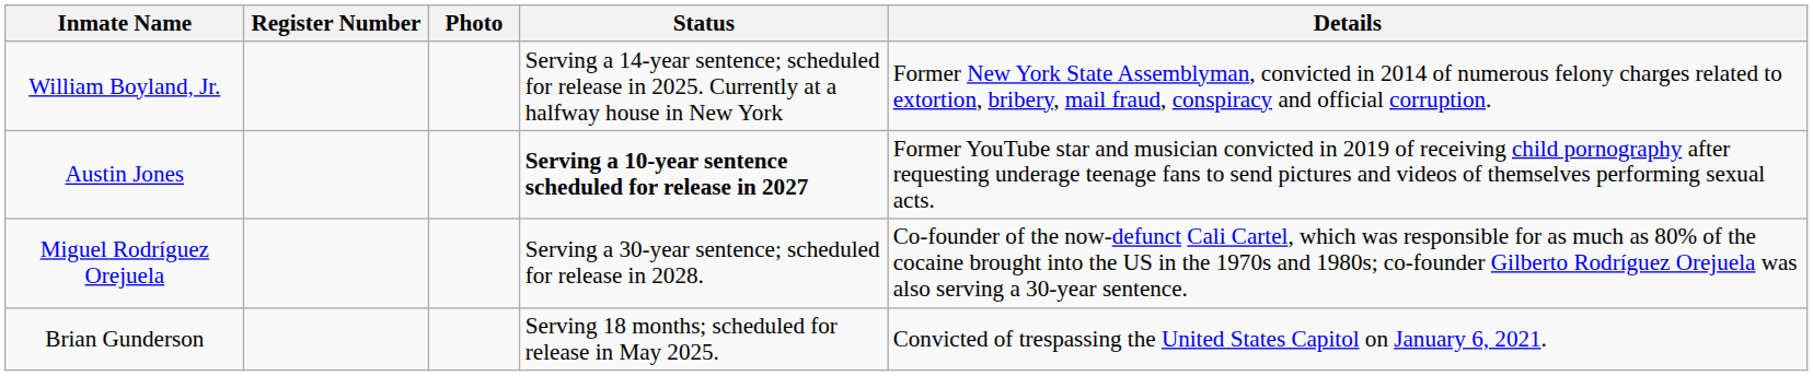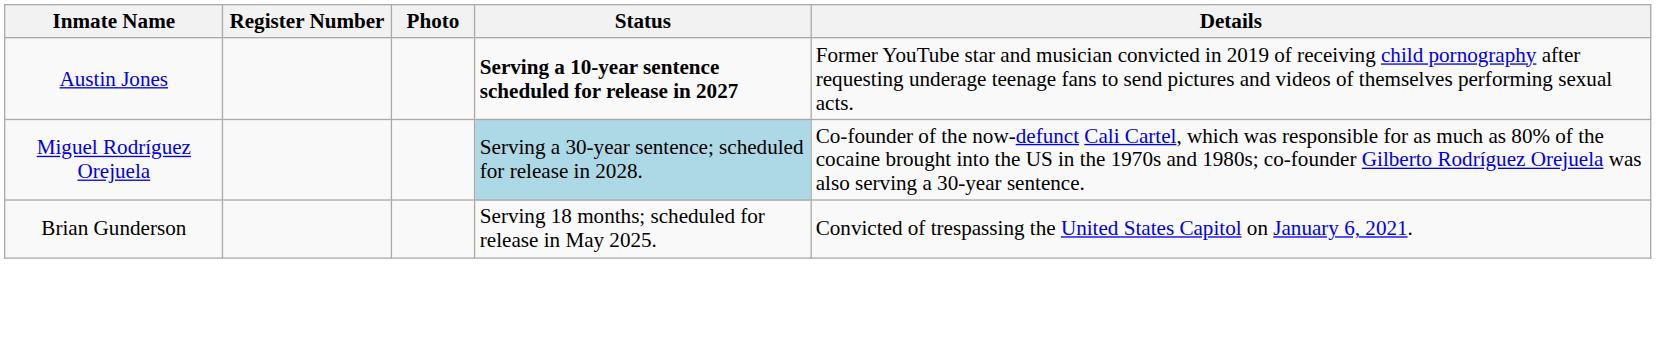- row: William Boyland, Jr. | Serving a 14-year sentence; scheduled for release in 2025. Currently at a halfway house in New York | Former New York State Assemblyman, convicted in 2014 of numerous felony charges related to extortion, bribery, mail fraud, conspiracy and official corruption.
Miguel Rodríguez Orejuela | Status: no background -> lightblue background
